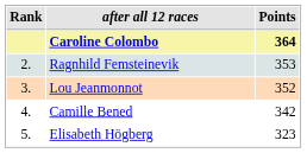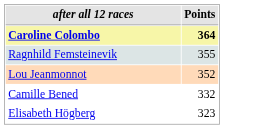- column: Rank | 2. | 3. | 4. | 5.
Ragnhild Femsteinevik | Points: 353 -> 355
Camille Bened | Points: 342 -> 332
